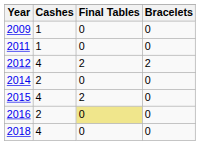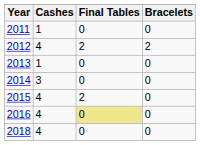- row: 2009 | 1 | 0 | 0
+ row: 2013 | 1 | 0 | 0
2014 | Cashes: 2 -> 3
2016 | Cashes: 2 -> 4
